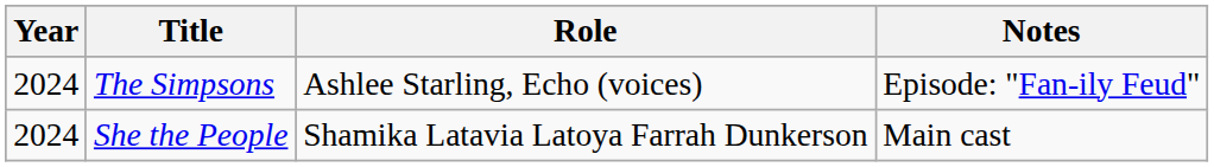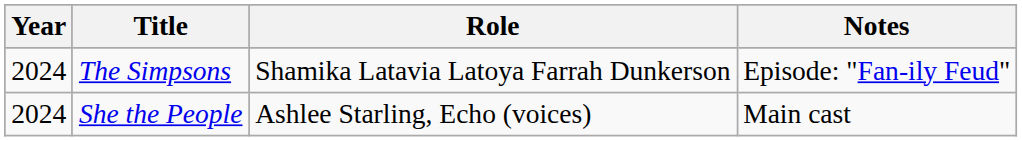The Simpsons | Role: Ashlee Starling, Echo (voices) -> Shamika Latavia Latoya Farrah Dunkerson
She the People | Role: Shamika Latavia Latoya Farrah Dunkerson -> Ashlee Starling, Echo (voices)
